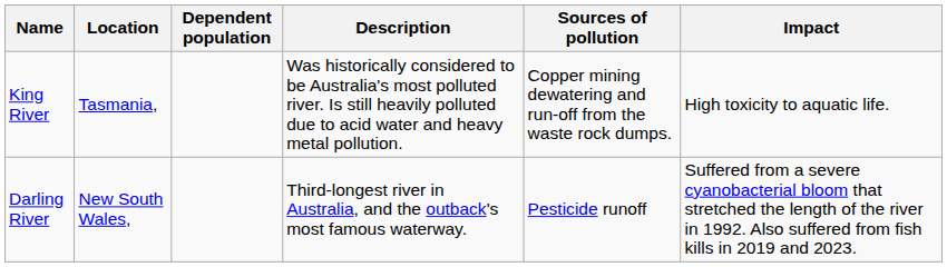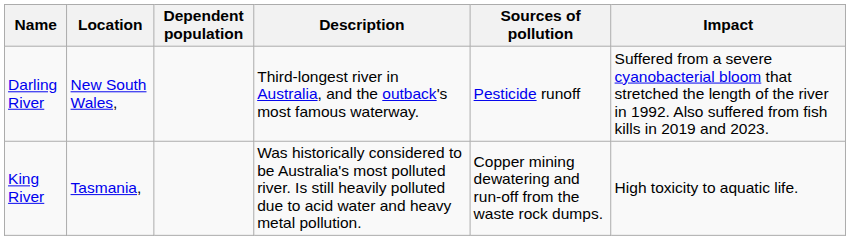rows swapped: Darling River <-> King River
